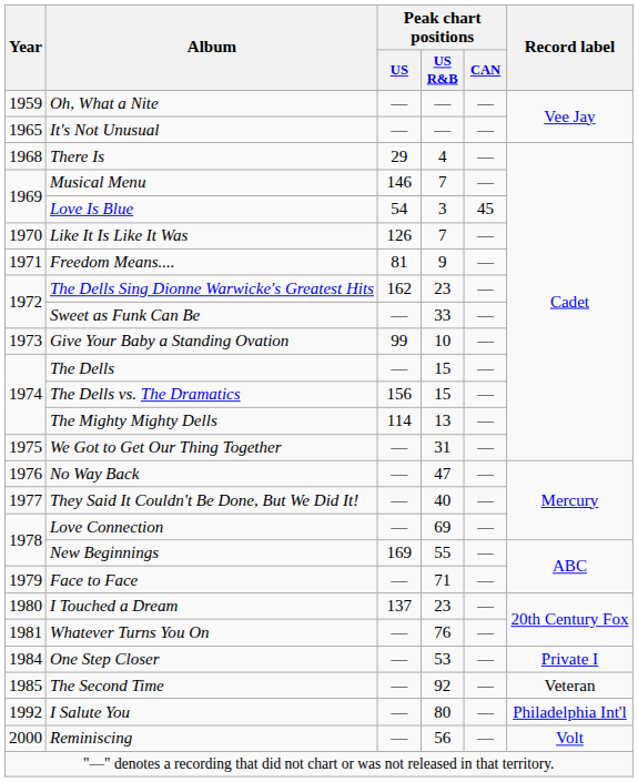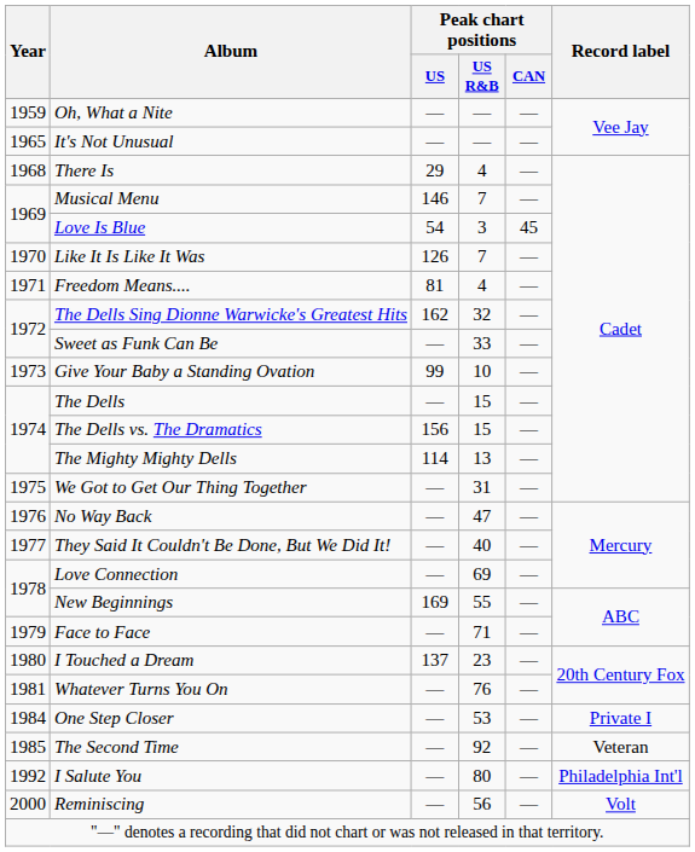Freedom Means.... | Peak chart positions / US R&B: 9 -> 4
The Dells Sing Dionne Warwicke's Greatest Hits | Peak chart positions / US R&B: 23 -> 32
